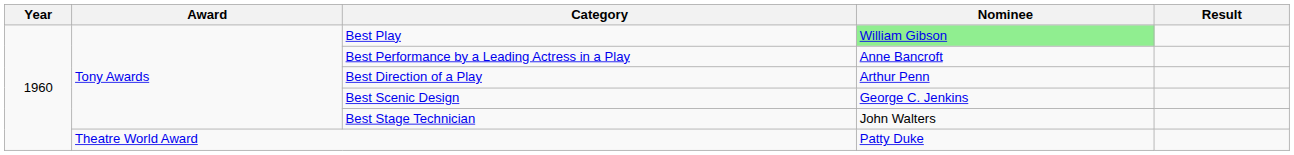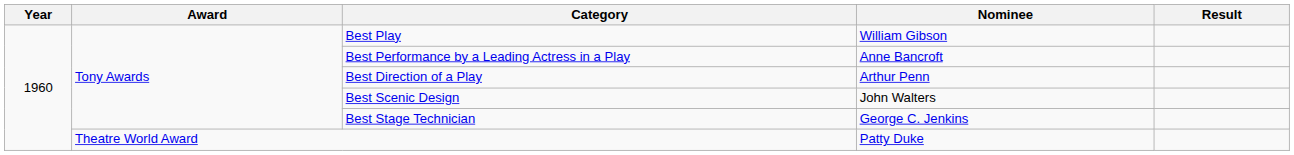Best Play | Nominee: lightgreen background -> no background
Best Scenic Design | Nominee: George C. Jenkins -> John Walters
Best Stage Technician | Nominee: John Walters -> George C. Jenkins
